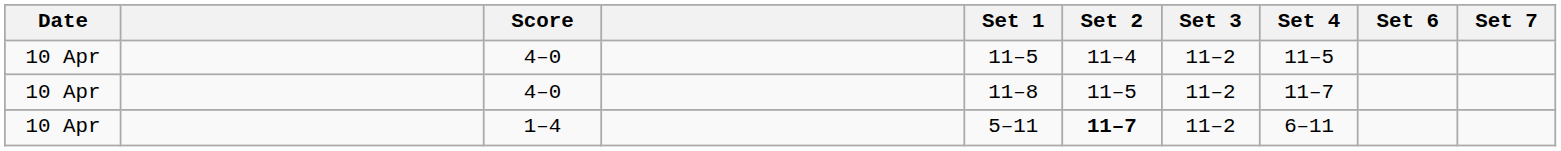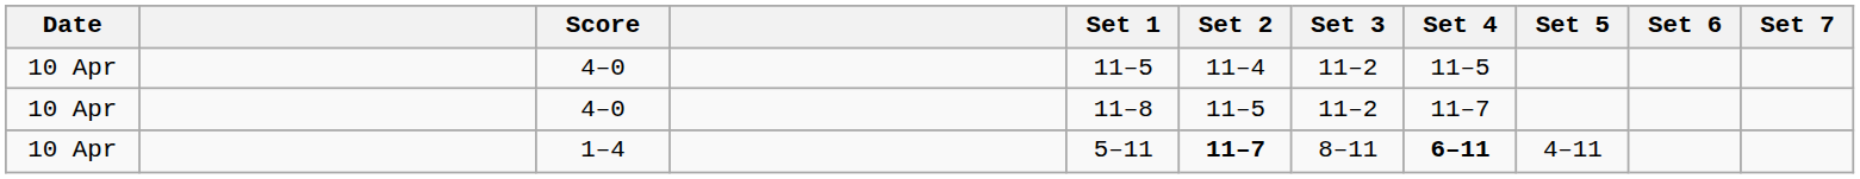+ column: Set 5 | 4–11
1–4 | Set 3: 11–2 -> 8–11
1–4 | Set 4: normal -> bold
